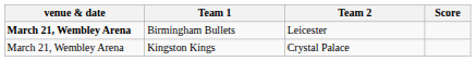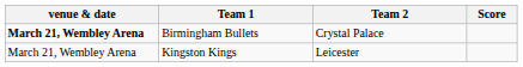Birmingham Bullets | Team 2: Leicester -> Crystal Palace
Kingston Kings | Team 2: Crystal Palace -> Leicester
